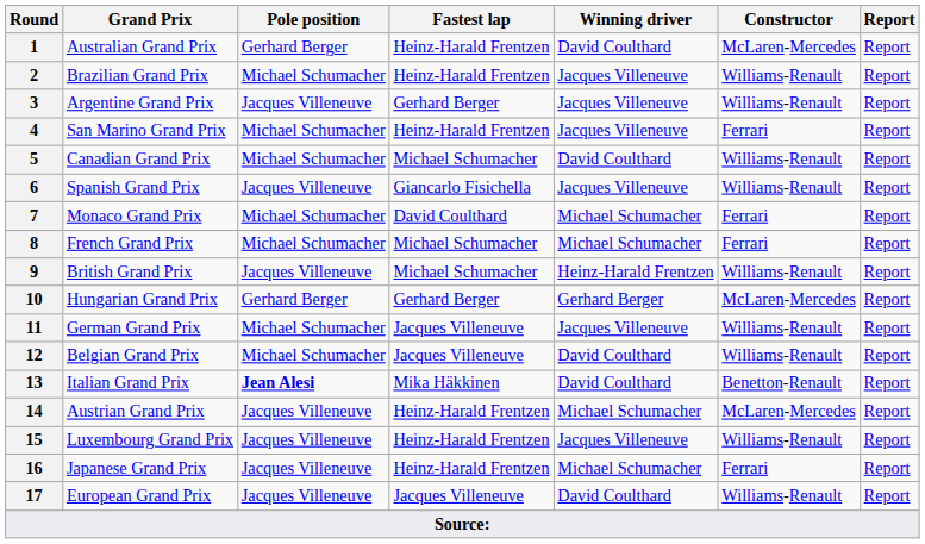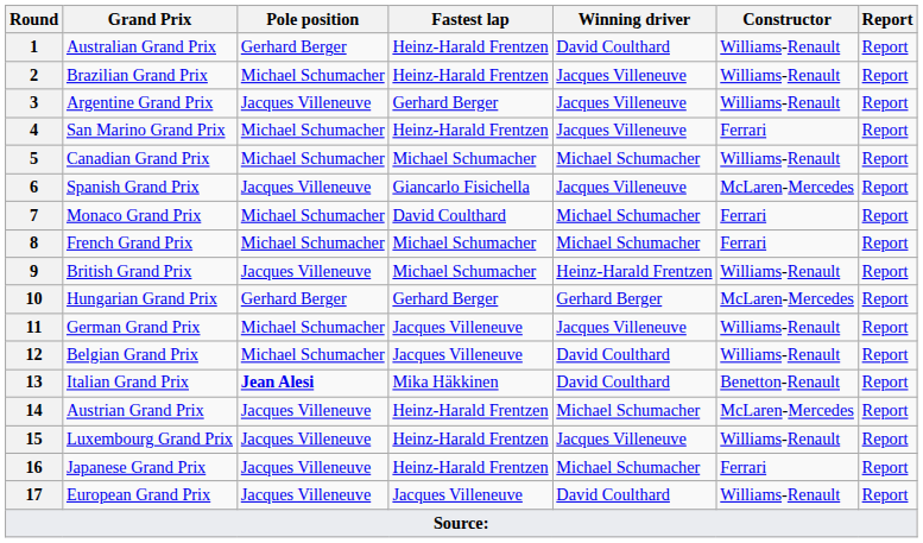1 | Constructor: McLaren-Mercedes -> Williams-Renault
5 | Winning driver: David Coulthard -> Michael Schumacher
6 | Constructor: Williams-Renault -> McLaren-Mercedes
